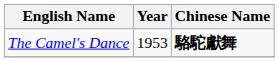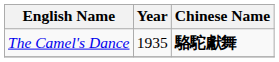The Camel's Dance | Year: 1953 -> 1935
